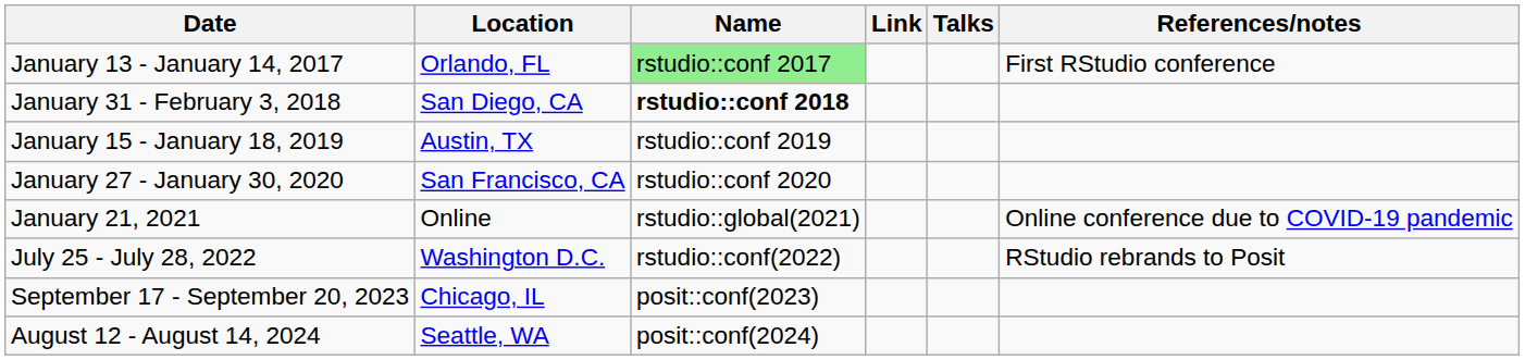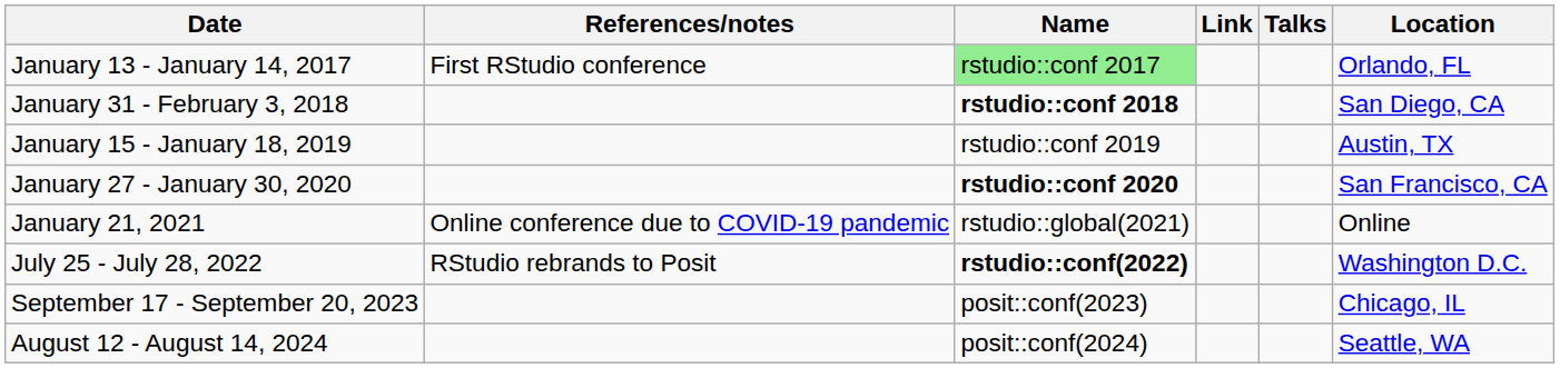columns swapped: Location <-> References/notes
January 27 - January 30, 2020 | Name: normal -> bold
July 25 - July 28, 2022 | Name: normal -> bold
